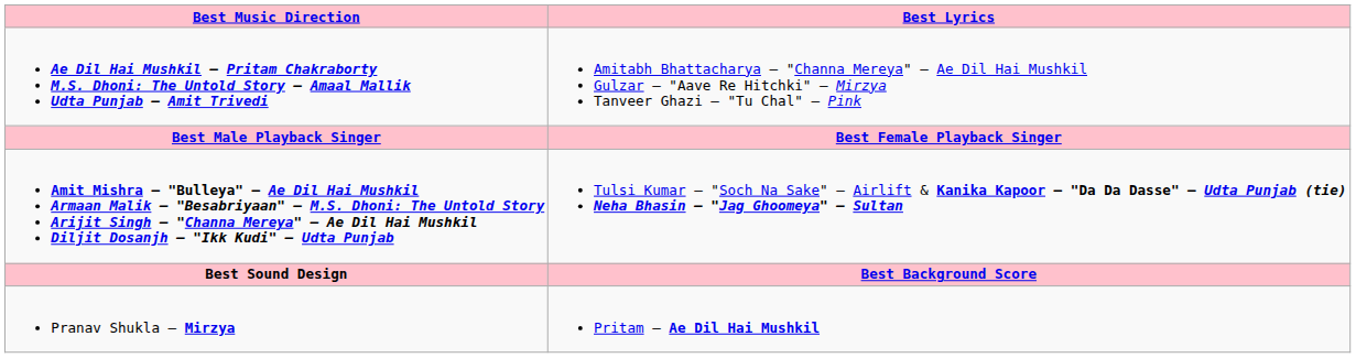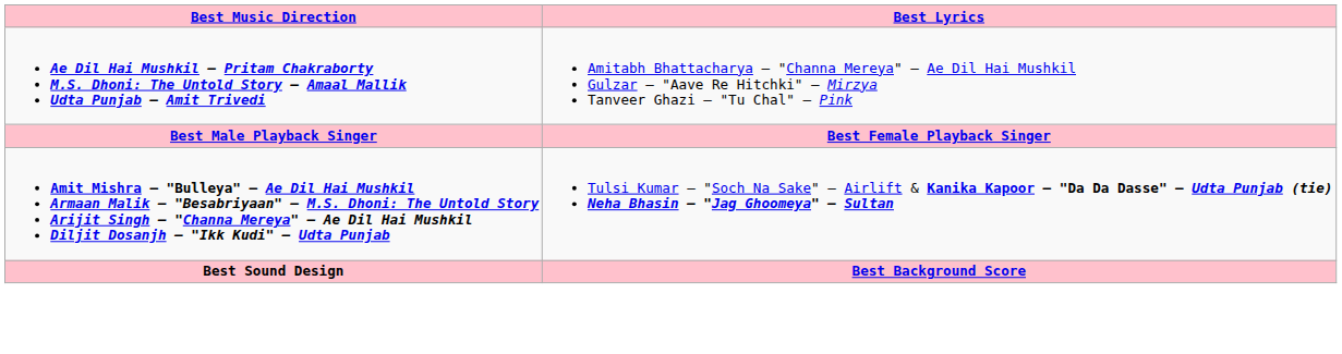- row: Pranav Shukla – Mirzya | Pritam – Ae Dil Hai Mushkil
